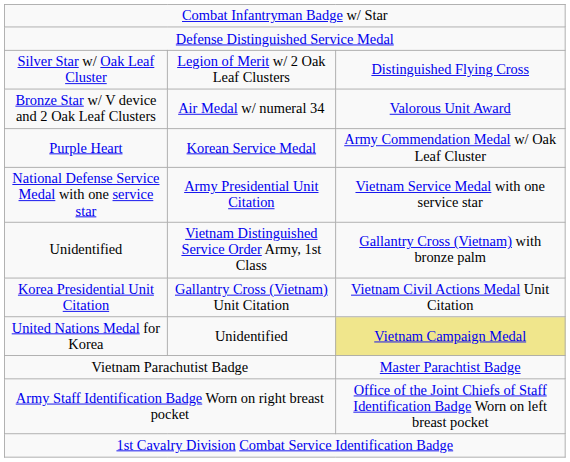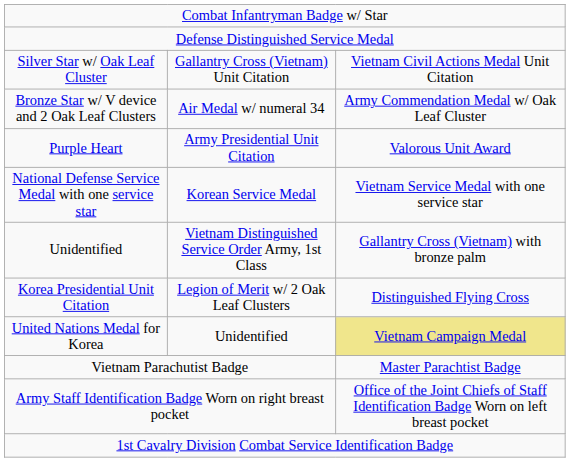Silver Star w/ Oak Leaf Cluster | column 2: Legion of Merit w/ 2 Oak Leaf Clusters -> Gallantry Cross (Vietnam) Unit Citation
Silver Star w/ Oak Leaf Cluster | column 3: Distinguished Flying Cross -> Vietnam Civil Actions Medal Unit Citation
Bronze Star w/ V device and 2 Oak Leaf Clusters | column 3: Valorous Unit Award -> Army Commendation Medal w/ Oak Leaf Cluster
Purple Heart | column 2: Korean Service Medal -> Army Presidential Unit Citation
Purple Heart | column 3: Army Commendation Medal w/ Oak Leaf Cluster -> Valorous Unit Award
National Defense Service Medal with one service star | column 2: Army Presidential Unit Citation -> Korean Service Medal
Korea Presidential Unit Citation | column 2: Gallantry Cross (Vietnam) Unit Citation -> Legion of Merit w/ 2 Oak Leaf Clusters
Korea Presidential Unit Citation | column 3: Vietnam Civil Actions Medal Unit Citation -> Distinguished Flying Cross
